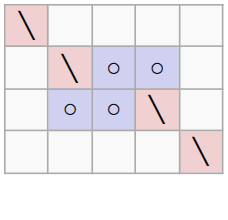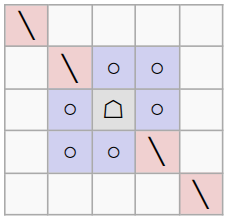+ row: ○ | ☖ | ○
